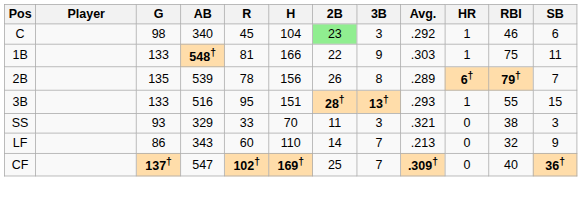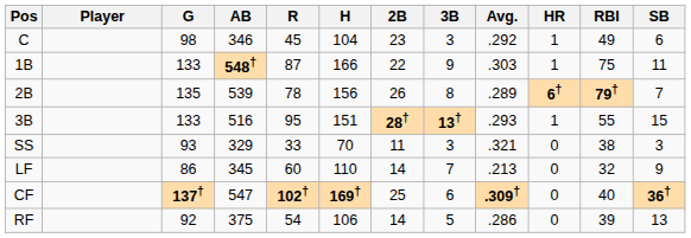C | AB: 340 -> 346
C | 2B: lightgreen background -> no background
C | RBI: 46 -> 49
1B | R: 81 -> 87
LF | AB: 343 -> 345
CF | 3B: 7 -> 6
+ row: RF | 92 | 375 | 54 | 106 | 14 | 5 | .286 | 0 | 39 | 13
